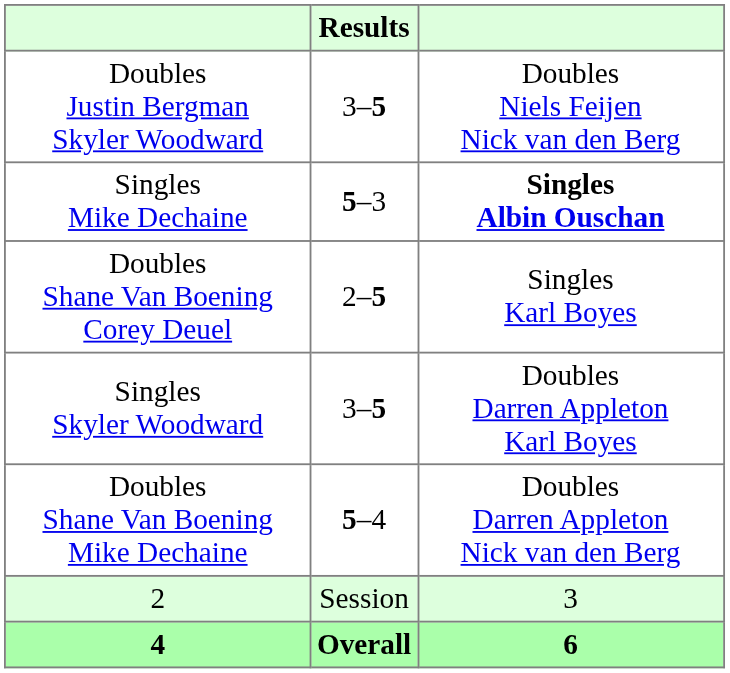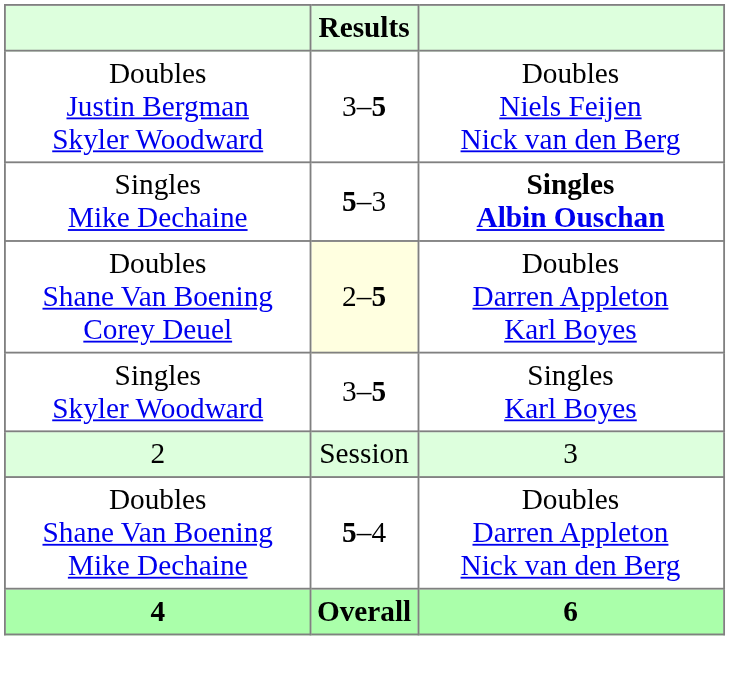Doubles Shane Van Boening Corey Deuel | Results: no background -> lightyellow background
Doubles Shane Van Boening Corey Deuel | column 3: Singles Karl Boyes -> Doubles Darren Appleton Karl Boyes
Singles Skyler Woodward | column 3: Doubles Darren Appleton Karl Boyes -> Singles Karl Boyes
rows swapped: Doubles Shane Van Boening Mike Dechaine <-> 2
